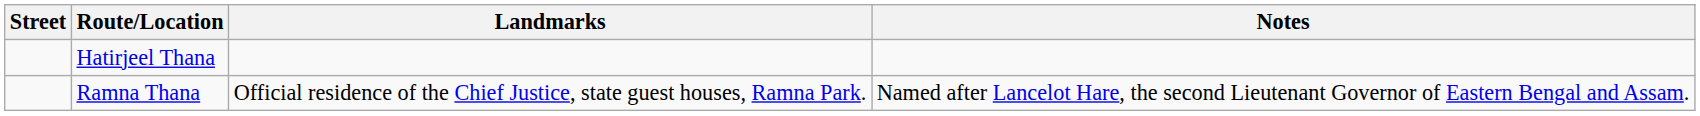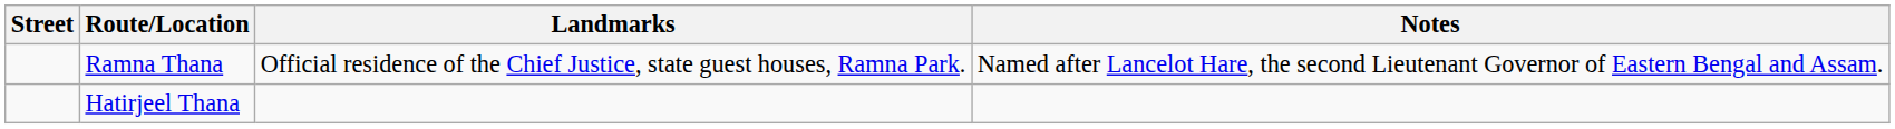rows swapped: Ramna Thana <-> Hatirjeel Thana
